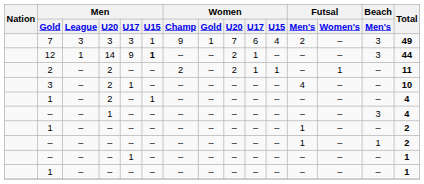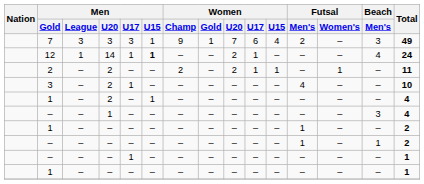12 | Men / U17: 9 -> 1
12 | Beach / Men's: 3 -> 4
12 | Total: 44 -> 24
